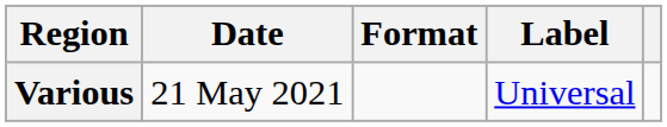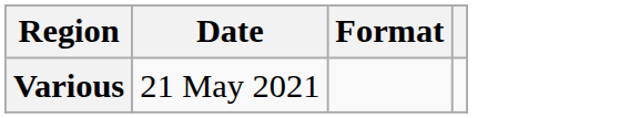- column: Label | Universal
